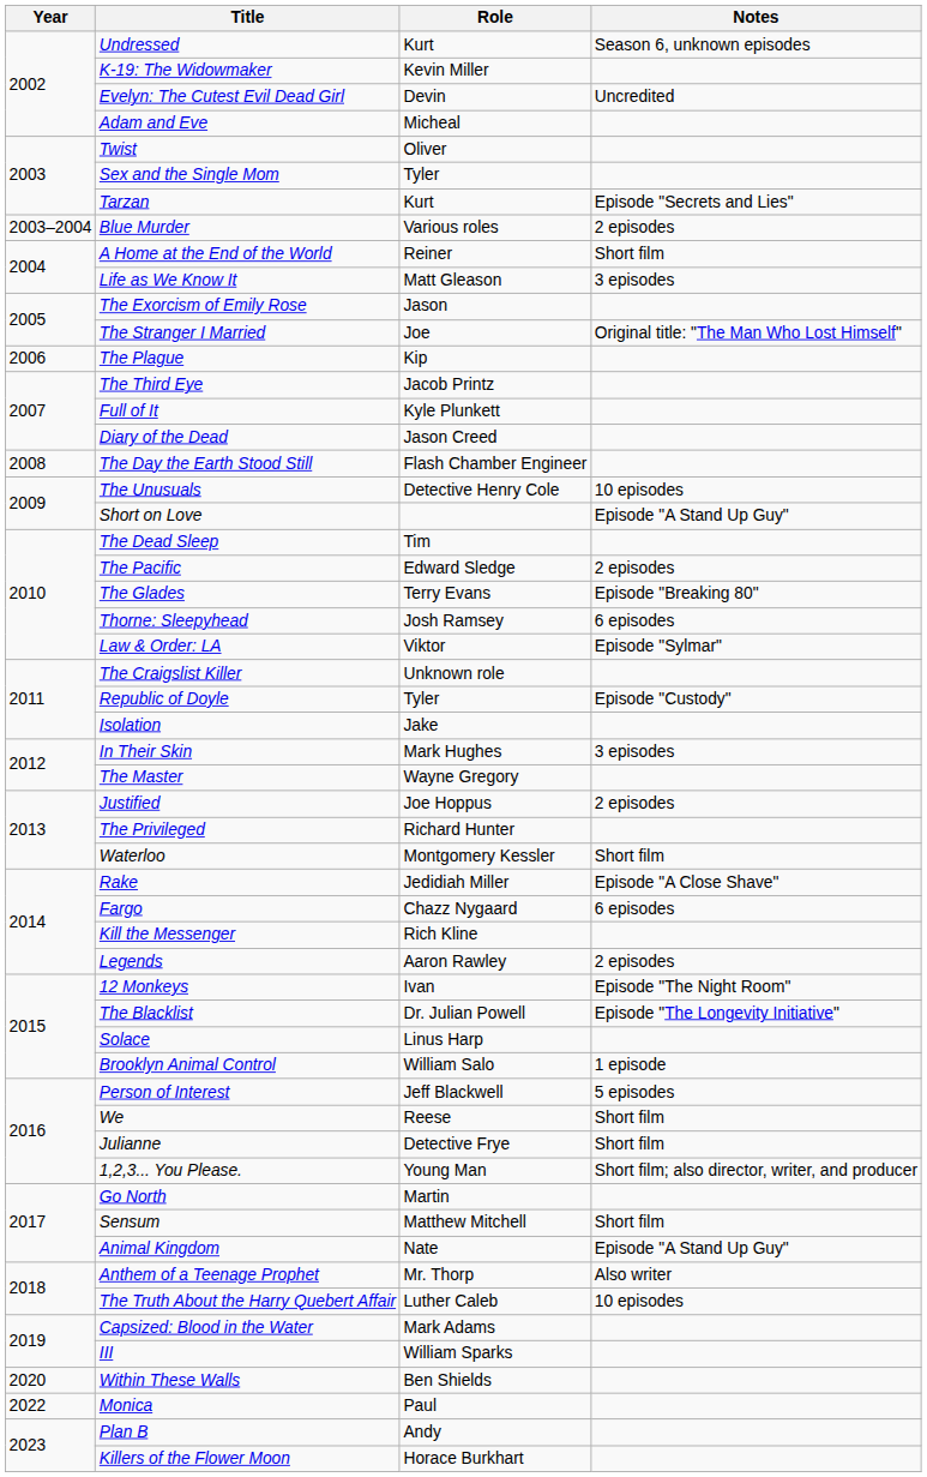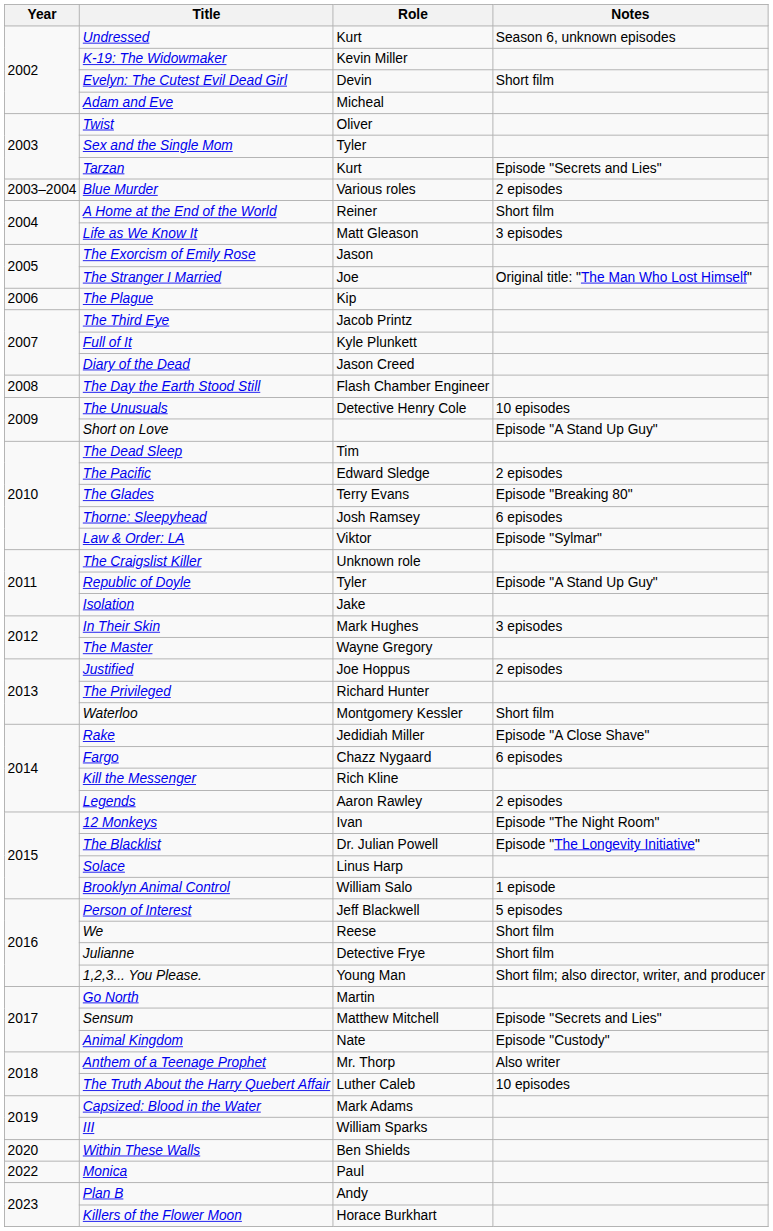Evelyn: The Cutest Evil Dead Girl | Notes: Uncredited -> Short film
Republic of Doyle | Notes: Episode "Custody" -> Episode "A Stand Up Guy"
Sensum | Notes: Short film -> Episode "Secrets and Lies"
Animal Kingdom | Notes: Episode "A Stand Up Guy" -> Episode "Custody"
